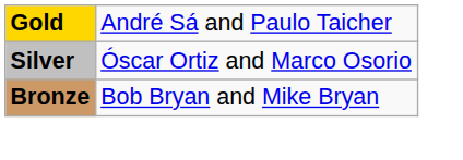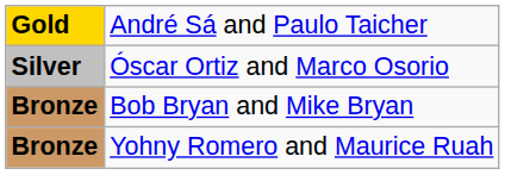+ row: Bronze | Yohny Romero and Maurice Ruah
